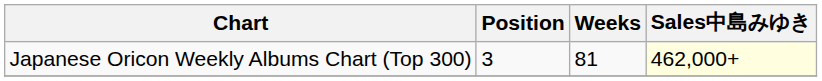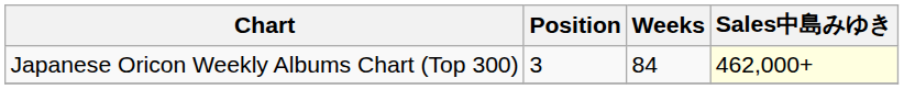Japanese Oricon Weekly Albums Chart (Top 300) | Weeks: 81 -> 84
